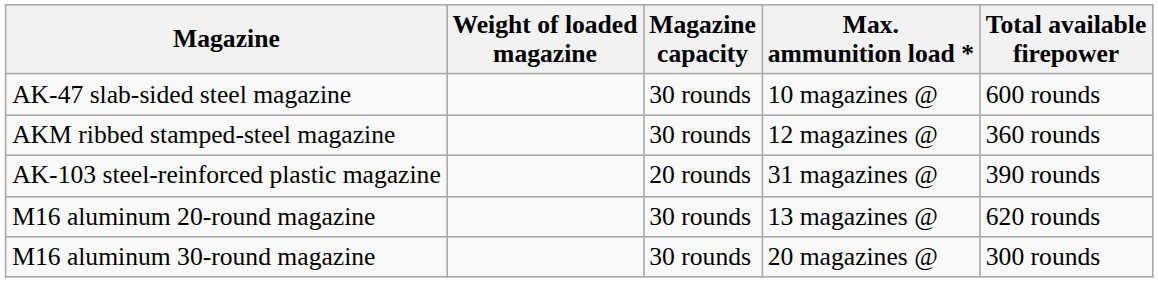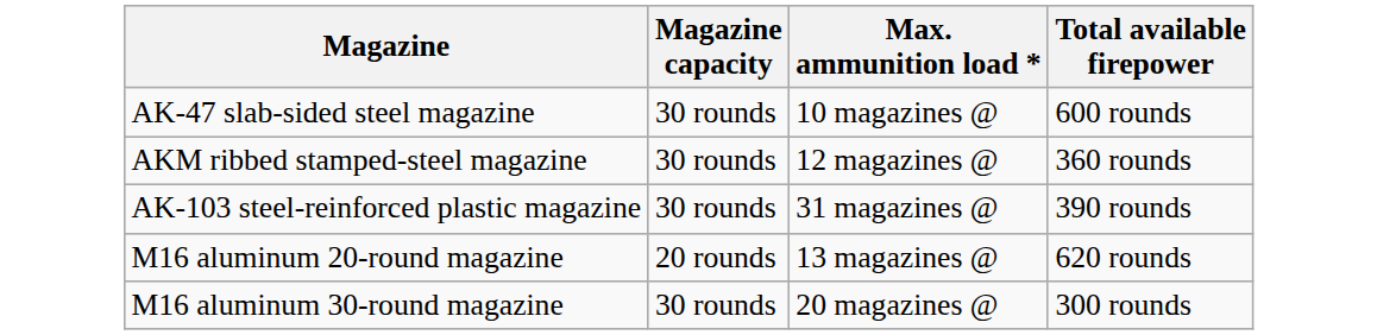- column: Weight of loaded magazine
AK-103 steel-reinforced plastic magazine | Magazine capacity: 20 rounds -> 30 rounds
M16 aluminum 20-round magazine | Magazine capacity: 30 rounds -> 20 rounds
